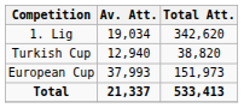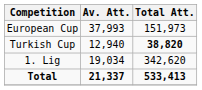rows swapped: 1. Lig <-> European Cup
Turkish Cup | Total Att.: normal -> bold
